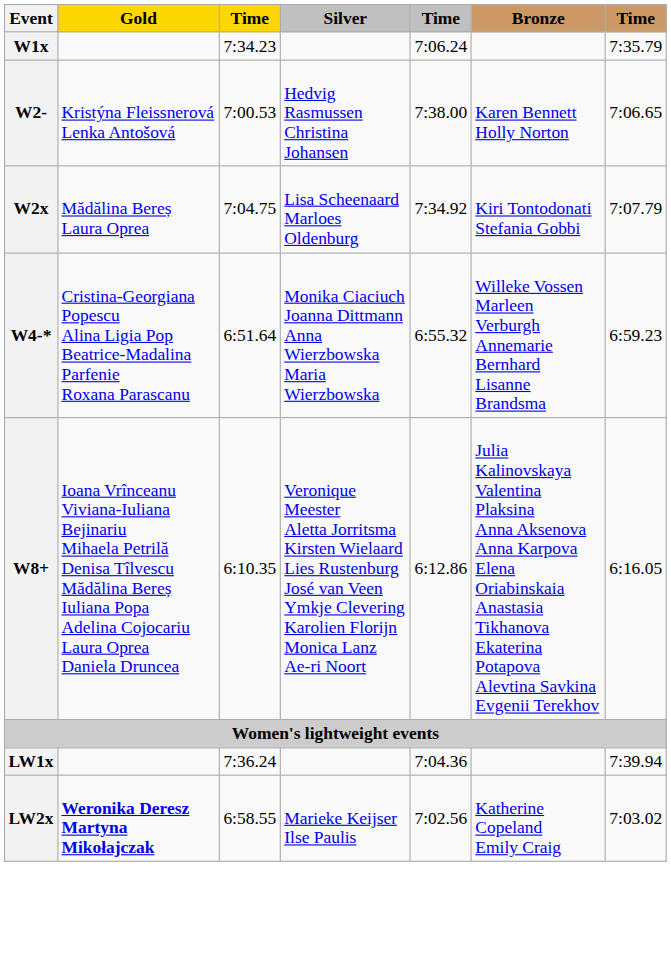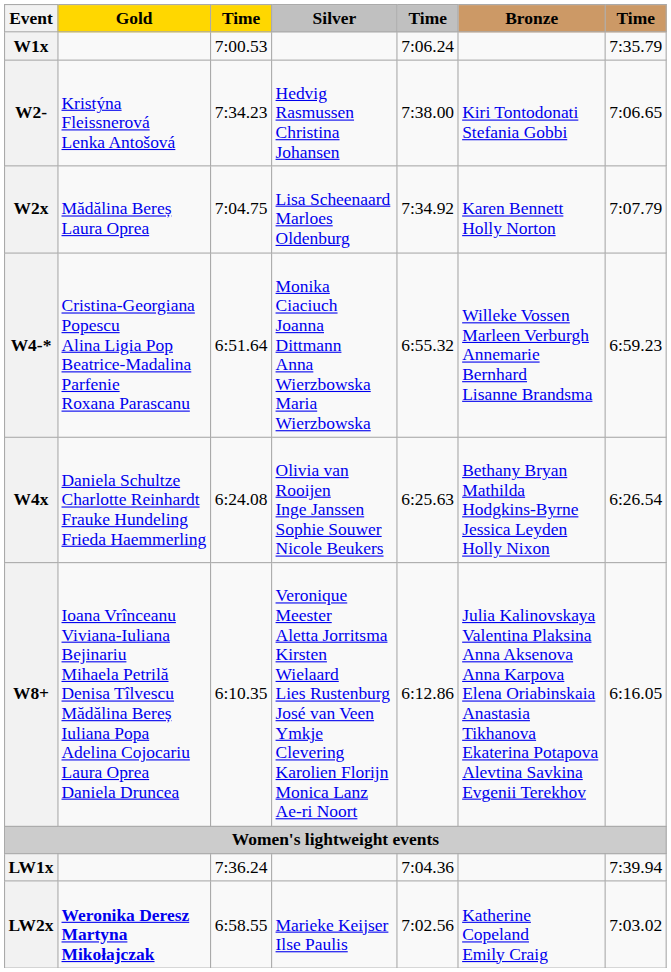W1x | column 3: 7:34.23 -> 7:00.53
W2- | column 3: 7:00.53 -> 7:34.23
W2- | Bronze: Karen Bennett Holly Norton -> Kiri Tontodonati Stefania Gobbi
W2x | Bronze: Kiri Tontodonati Stefania Gobbi -> Karen Bennett Holly Norton
+ row: W4x | Daniela Schultze Charlotte Reinhardt Frauke Hundeling Frieda Haemmerling | 6:24.08 | Olivia van Rooijen Inge Janssen Sophie Souwer Nicole Beukers | 6:25.63 | Bethany Bryan Mathilda Hodgkins-Byrne Jessica Leyden Holly Nixon | 6:26.54
